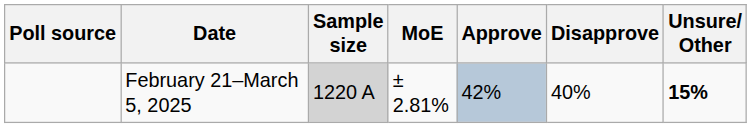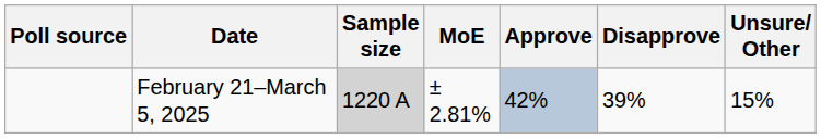February 21–March 5, 2025 | Disapprove: 40% -> 39%
February 21–March 5, 2025 | Unsure/ Other: bold -> normal
